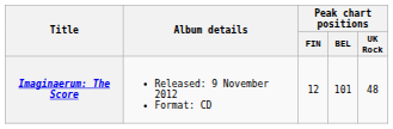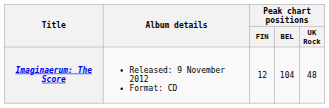Imaginaerum: The Score | Peak chart positions / BEL: 101 -> 104
